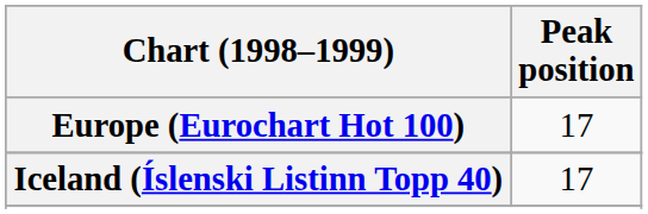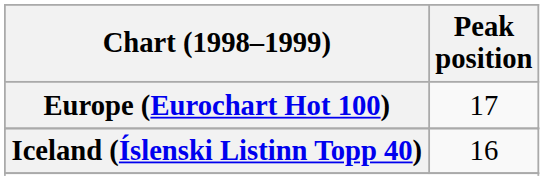Iceland (Íslenski Listinn Topp 40) | Peak position: 17 -> 16
